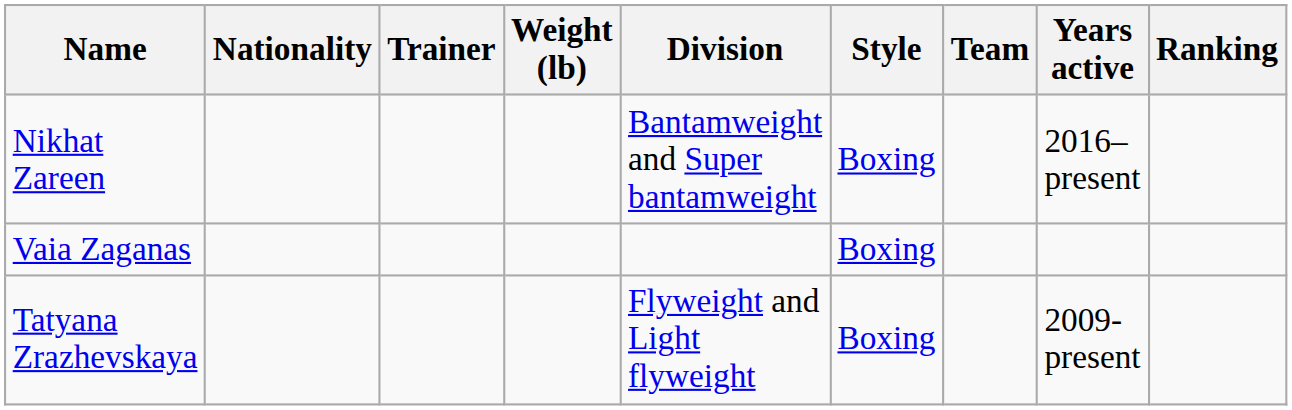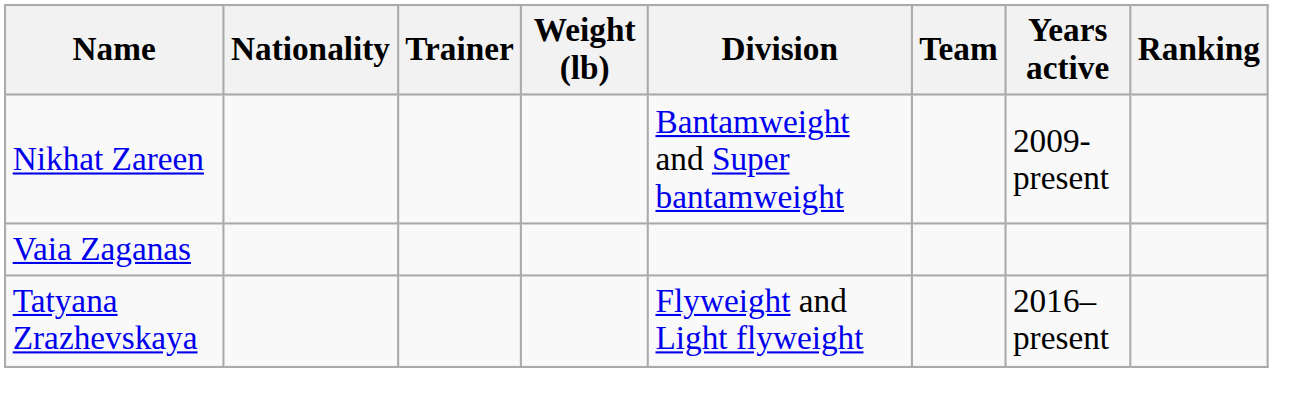- column: Style | Boxing | Boxing | Boxing
Nikhat Zareen | Years active: 2016–present -> 2009-present
Tatyana Zrazhevskaya | Years active: 2009-present -> 2016–present
